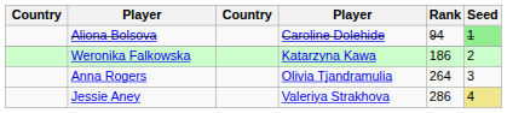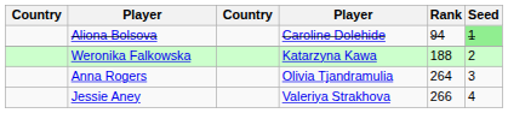Weronika Falkowska | Rank: 186 -> 188
Jessie Aney | Rank: 286 -> 266
Jessie Aney | Seed: khaki background -> no background
